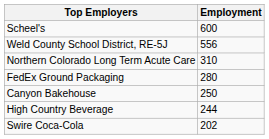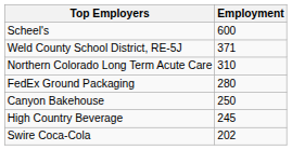Weld County School District, RE-5J | Employment: 556 -> 371
High Country Beverage | Employment: 244 -> 245
